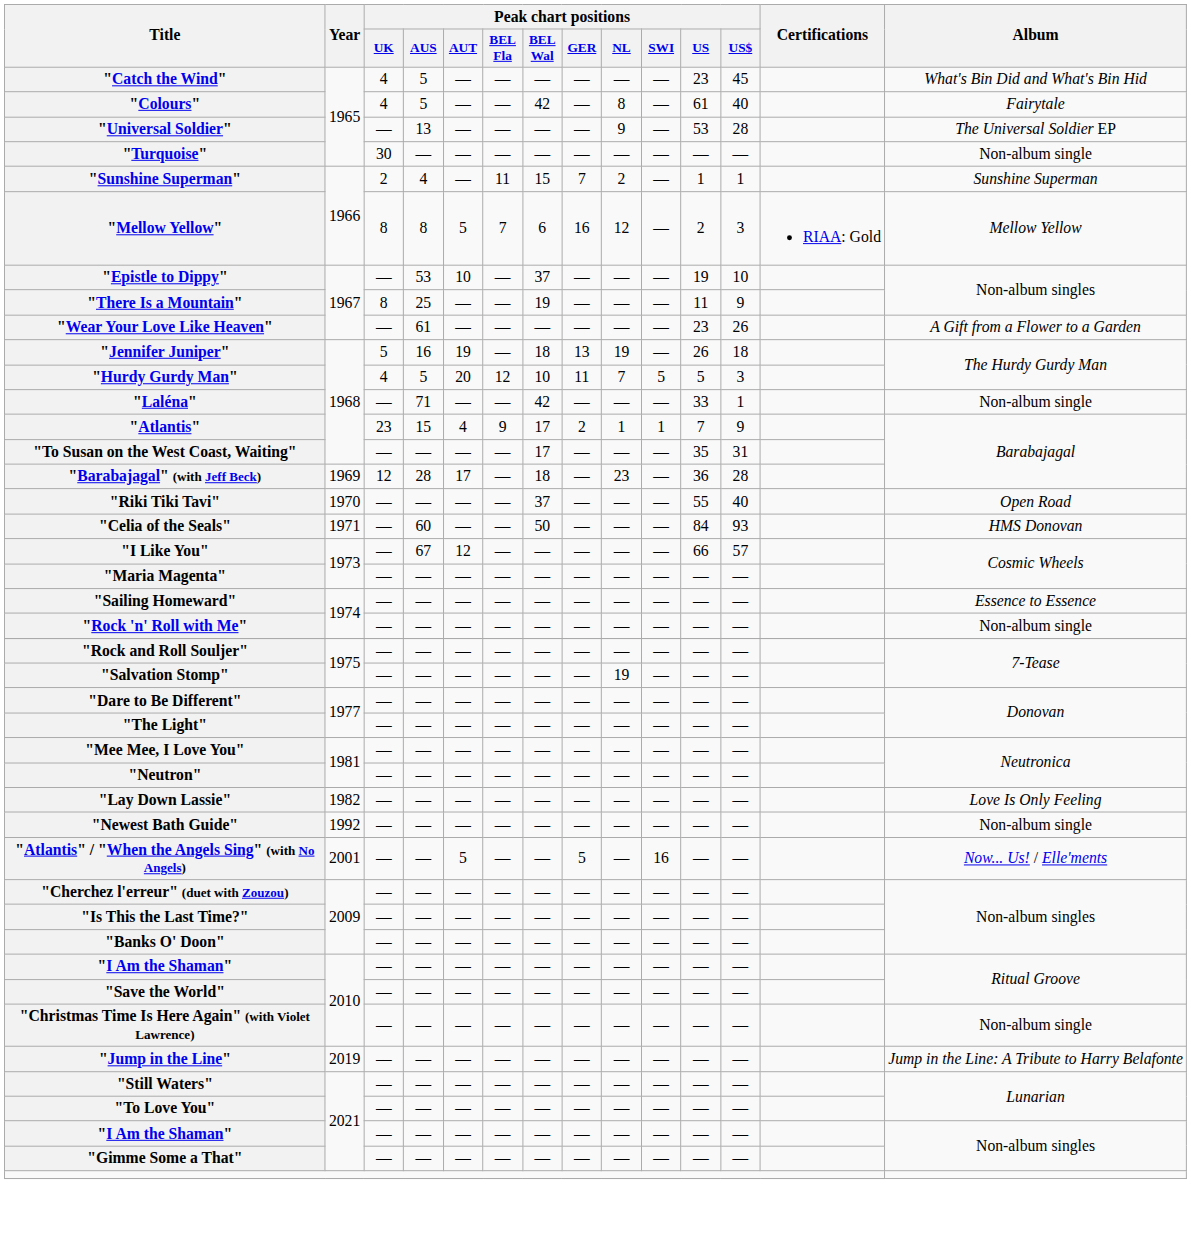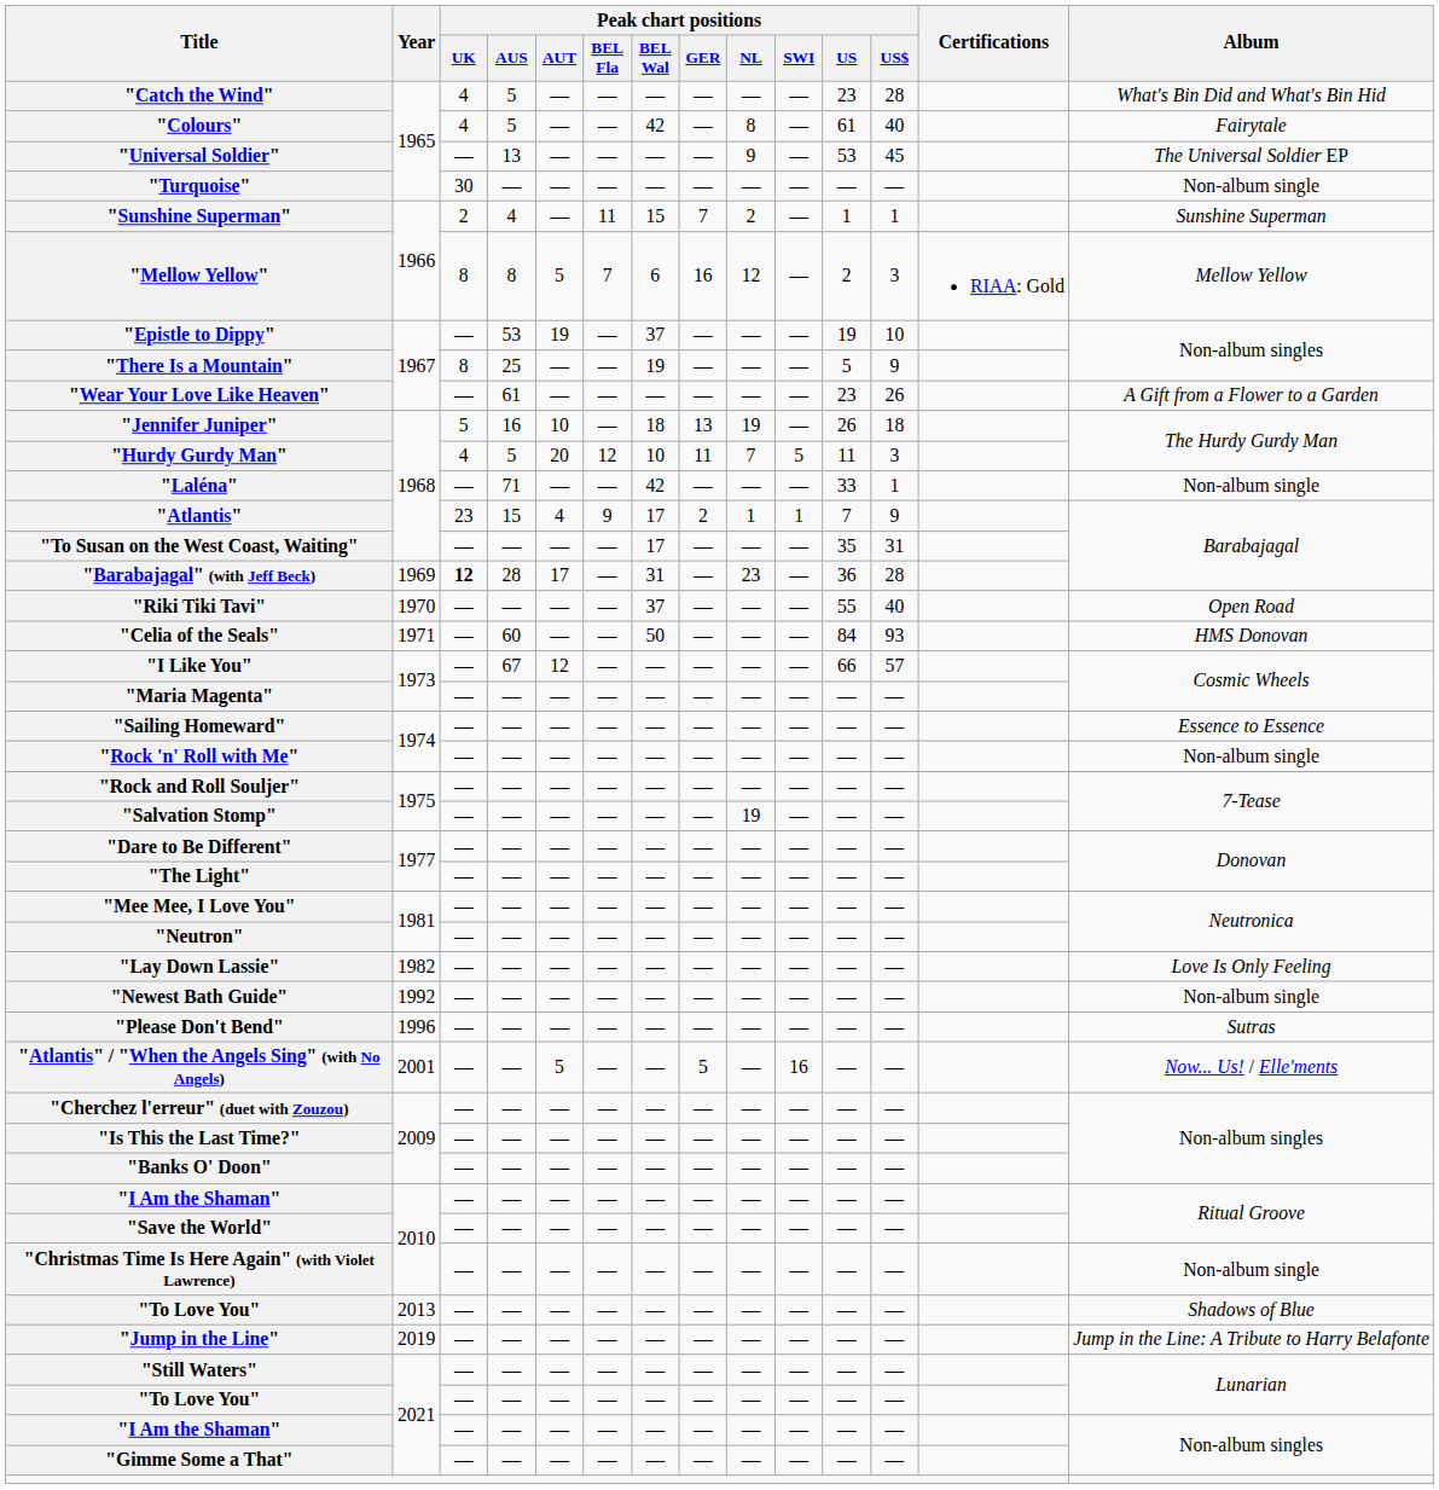"Catch the Wind" | Peak chart positions / US$: 45 -> 28
"Universal Soldier" | Peak chart positions / US$: 28 -> 45
"Epistle to Dippy" | Peak chart positions / AUT: 10 -> 19
"There Is a Mountain" | Peak chart positions / US: 11 -> 5
"Jennifer Juniper" | Peak chart positions / AUT: 19 -> 10
"Hurdy Gurdy Man" | Peak chart positions / US: 5 -> 11
"Barabajagal" (with Jeff Beck) | Peak chart positions / UK: normal -> bold
"Barabajagal" (with Jeff Beck) | Peak chart positions / BEL Wal: 18 -> 31
+ row: "Please Don't Bend" | 1996 | — | — | — | — | — | — | — | — | — | — | Sutras
+ row: "To Love You" | 2013 | — | — | — | — | — | — | — | — | — | — | Shadows of Blue
